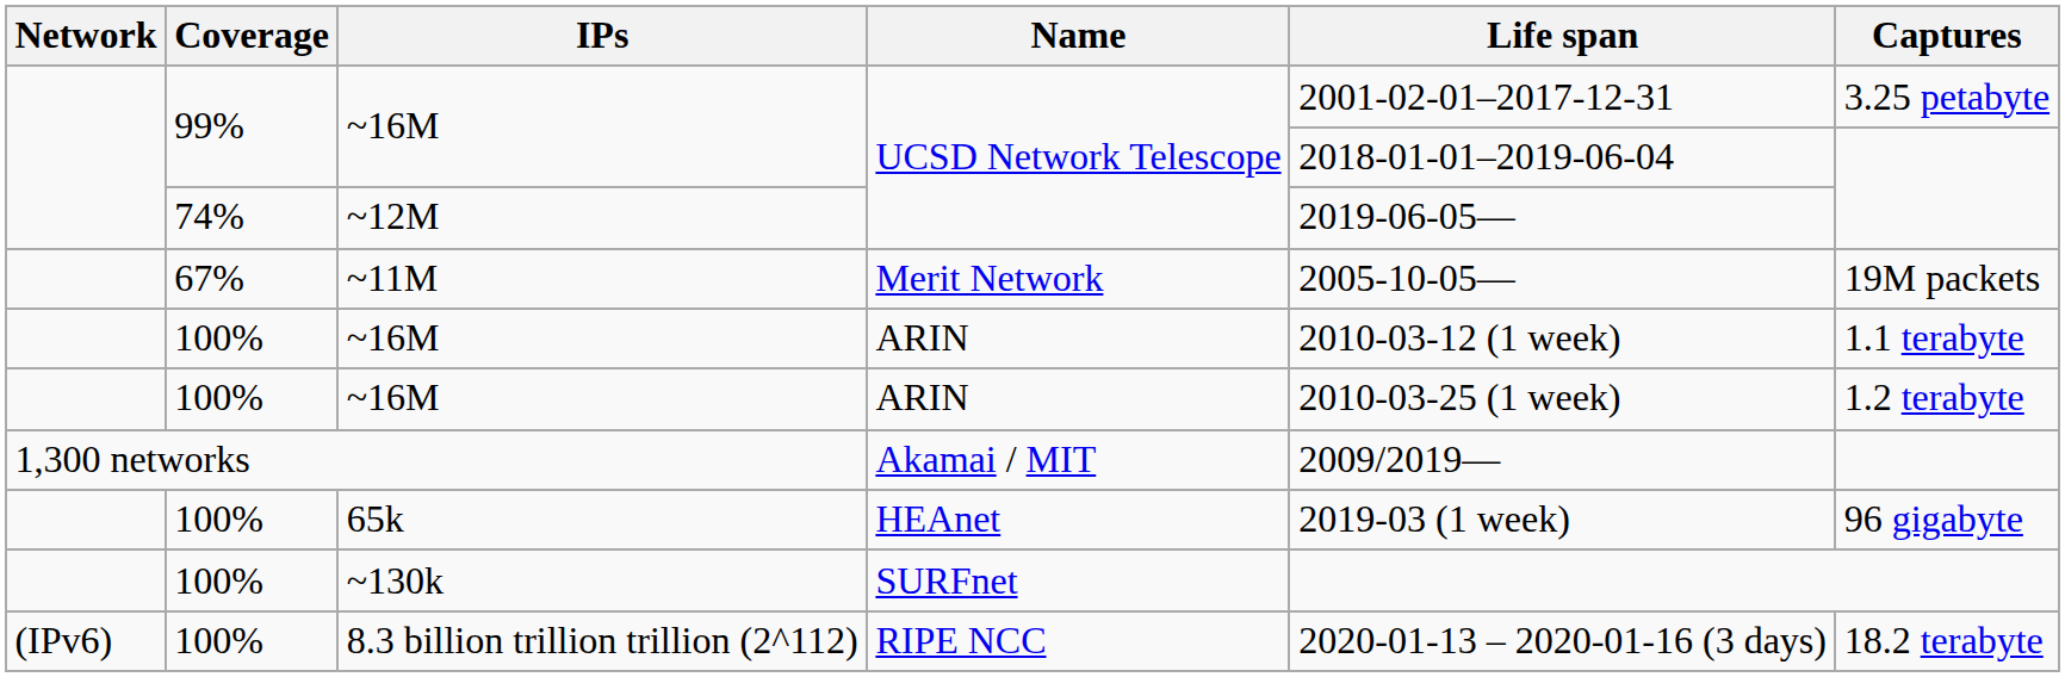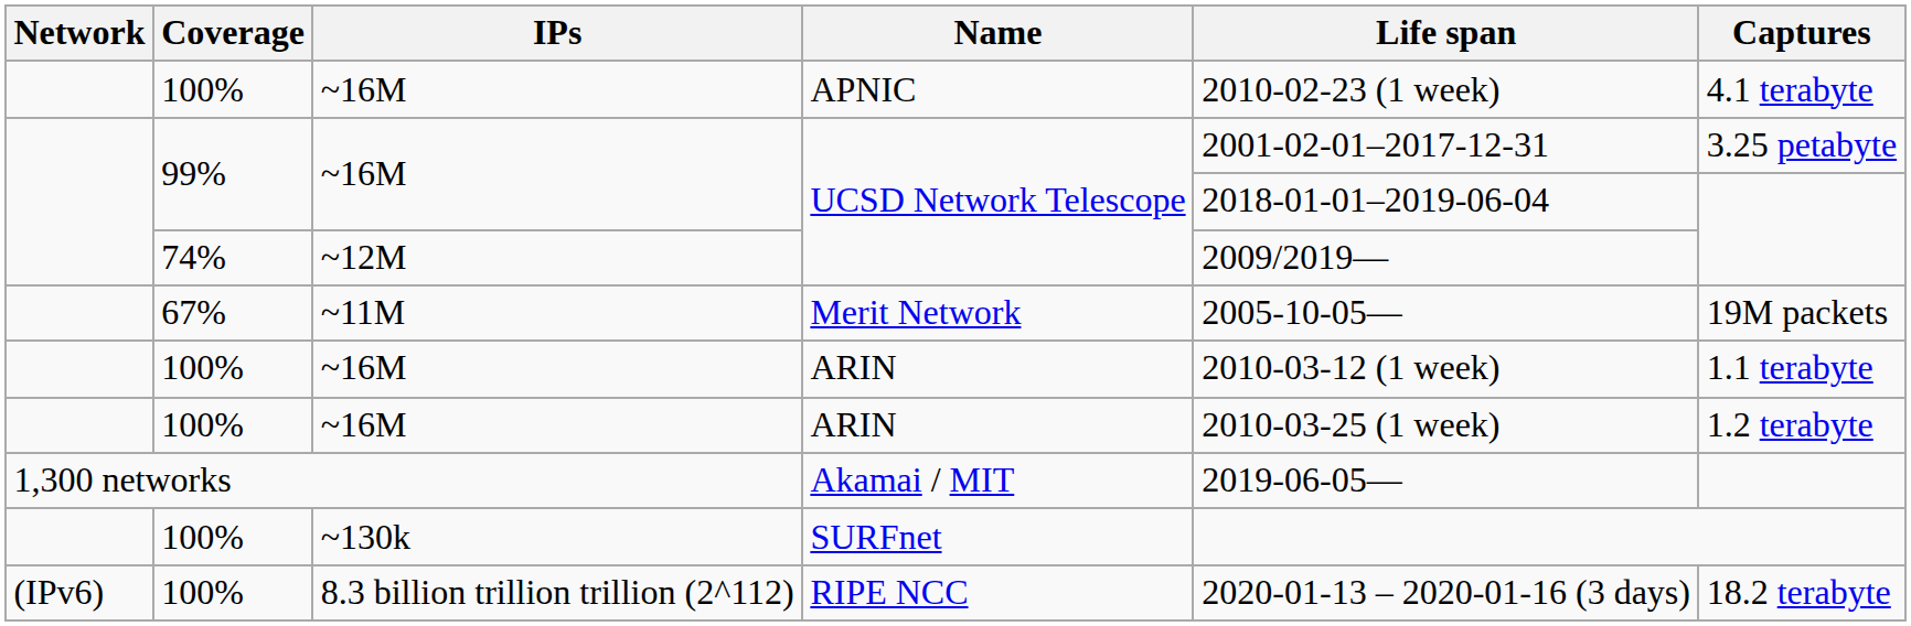+ row: 100% | ~16M | APNIC | 2010-02-23 (1 week) | 4.1 terabyte
~12M / UCSD Network Telescope | Life span: 2019-06-05— -> 2009/2019—
Akamai / MIT | Life span: 2009/2019— -> 2019-06-05—
- row: 100% | 65k | HEAnet | 2019-03 (1 week) | 96 gigabyte
